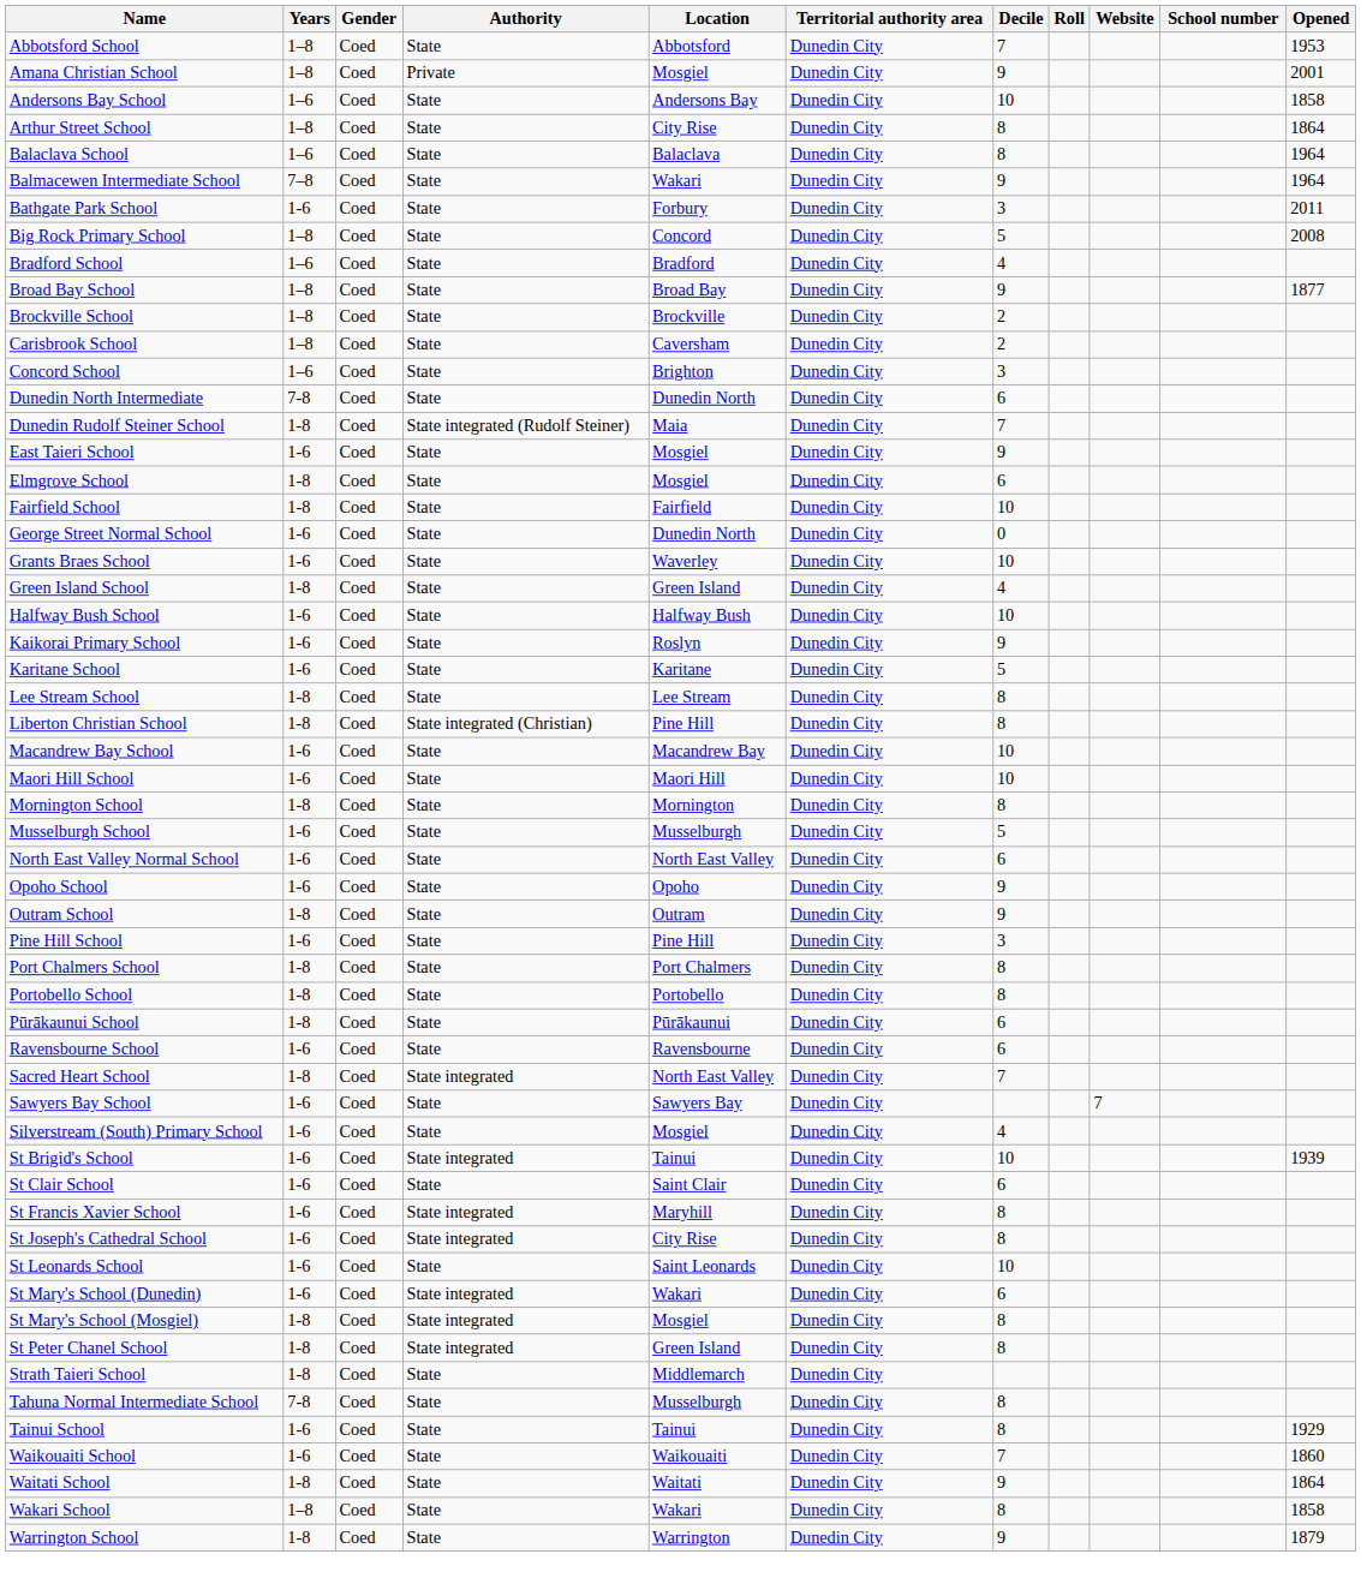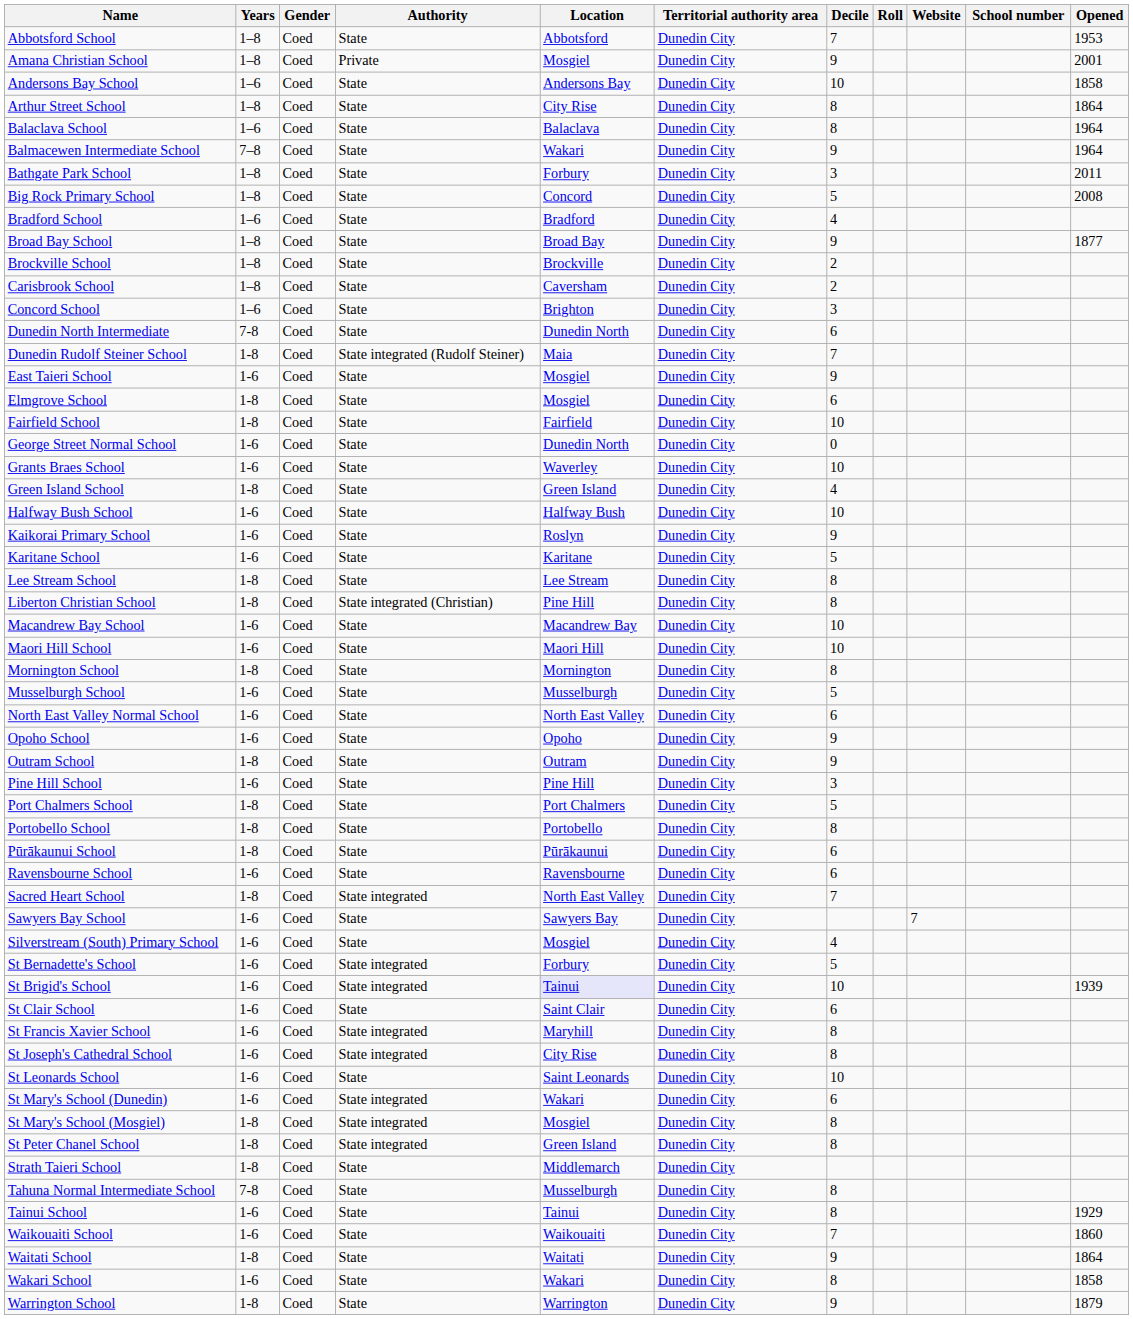Bathgate Park School | Years: 1-6 -> 1–8
Port Chalmers School | Decile: 8 -> 5
+ row: St Bernadette's School | 1-6 | Coed | State integrated | Forbury | Dunedin City | 5
St Brigid's School | Location: no background -> lavender background
Wakari School | Years: 1–8 -> 1-6
